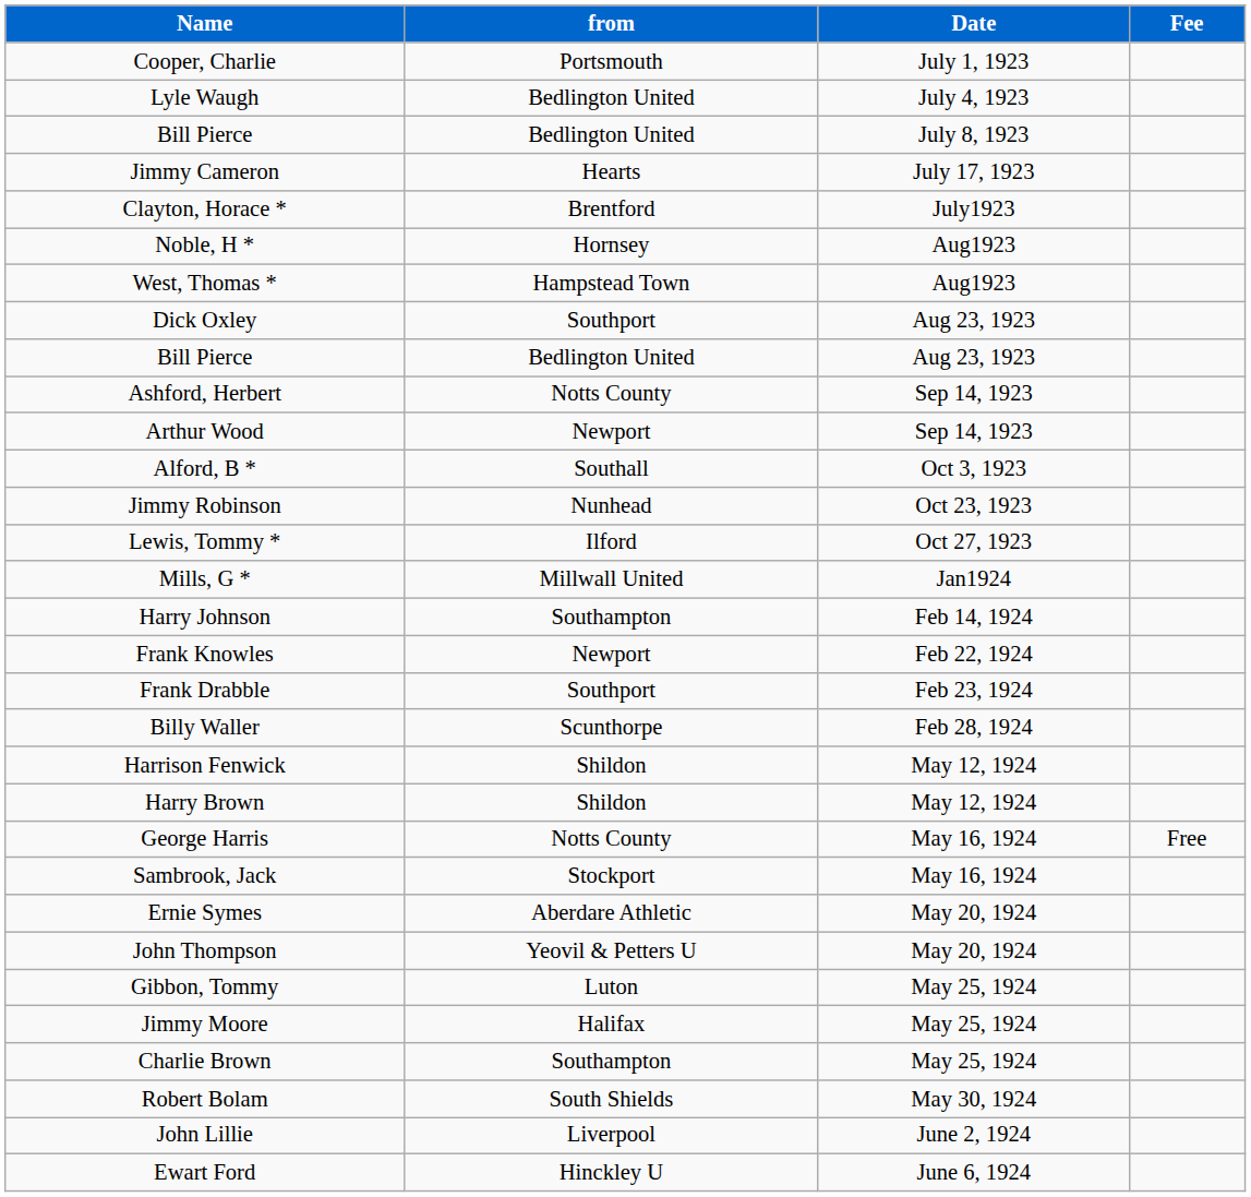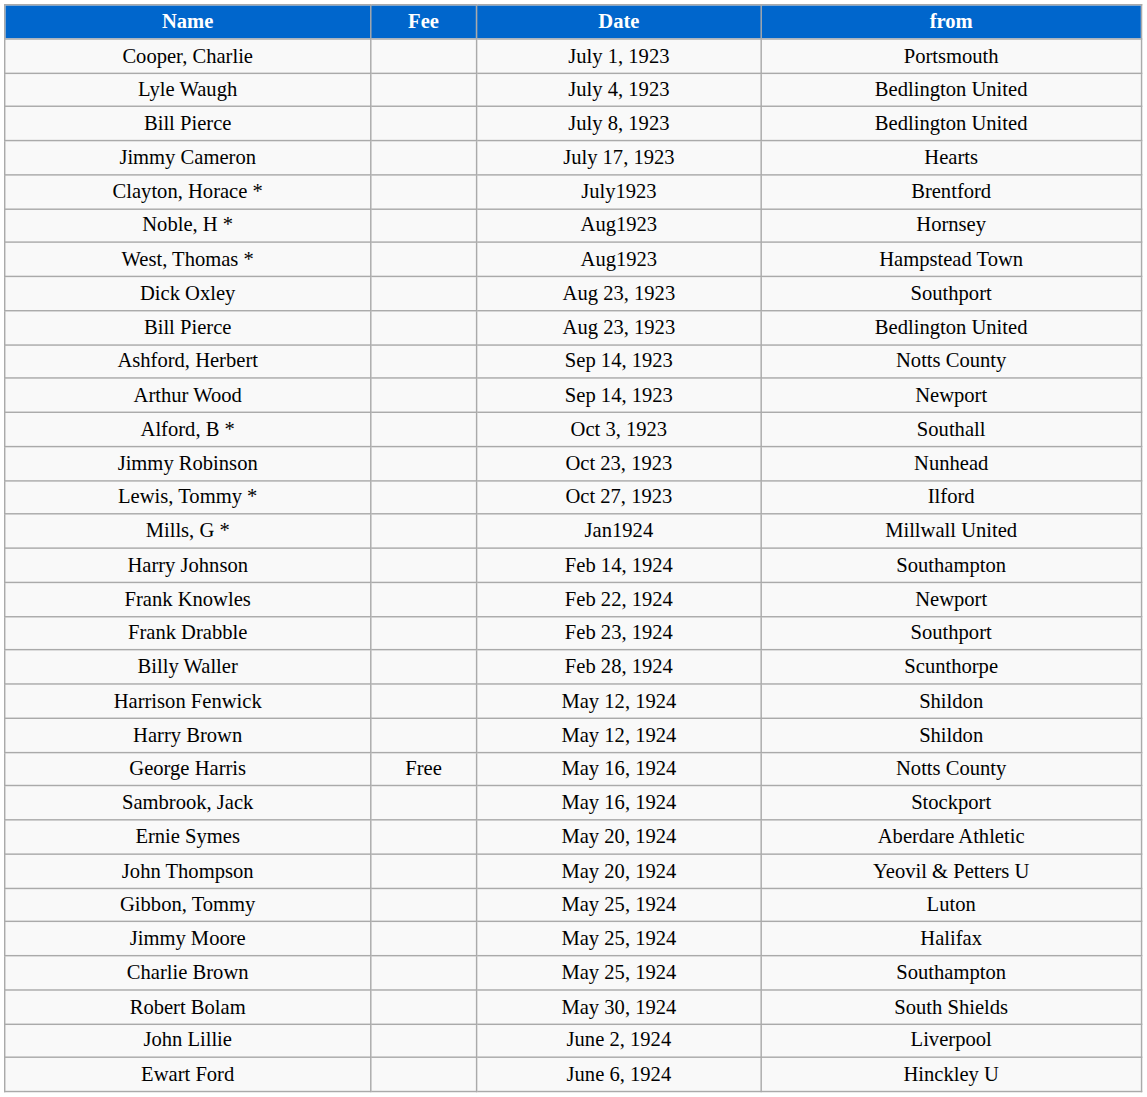columns swapped: from <-> Fee
